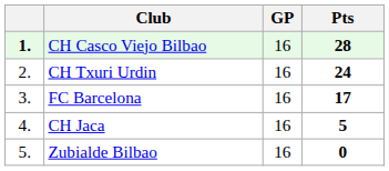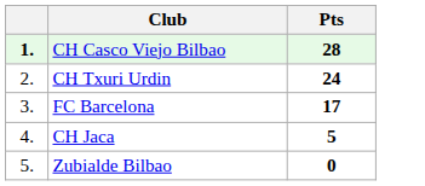- column: GP | 16 | 16 | 16 | 16 | 16
